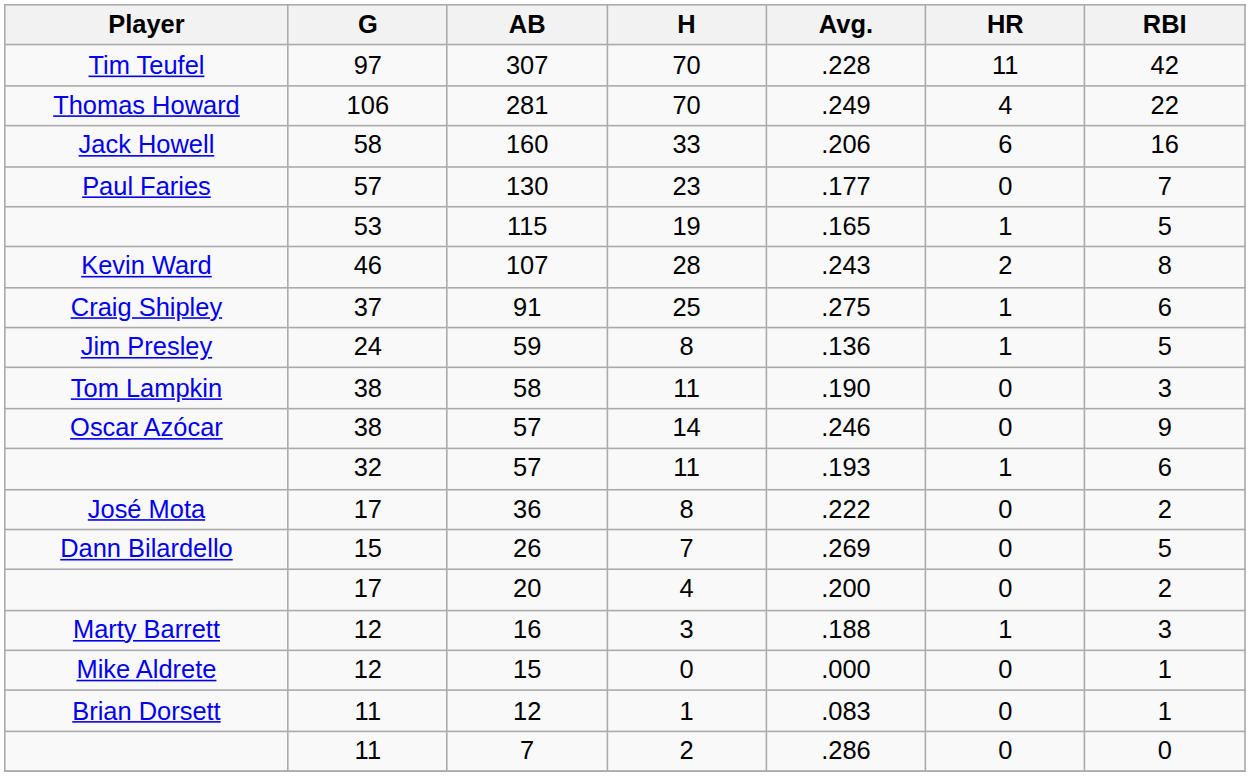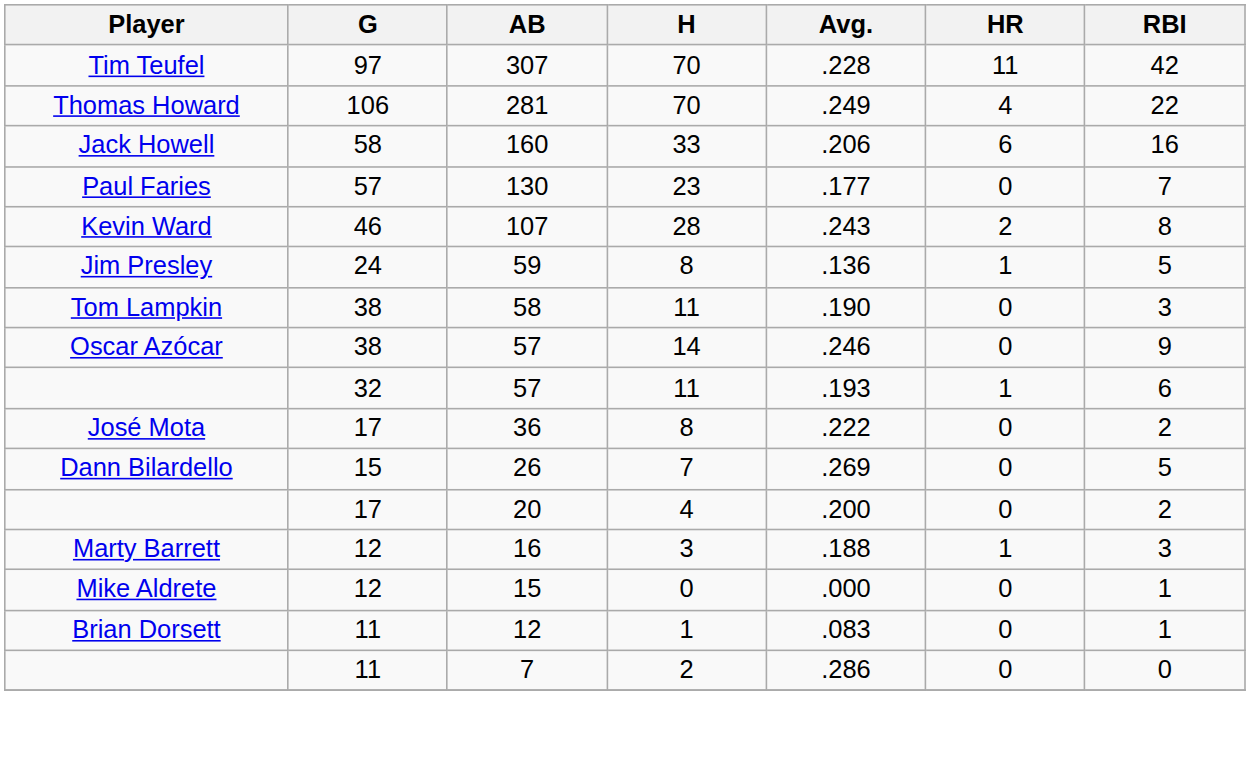- row: 53 | 115 | 19 | .165 | 1 | 5
- row: Craig Shipley | 37 | 91 | 25 | .275 | 1 | 6
